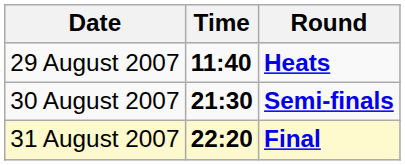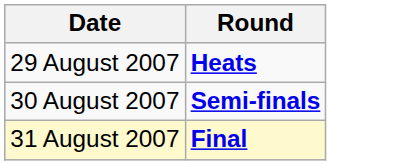- column: Time | 11:40 | 21:30 | 22:20
